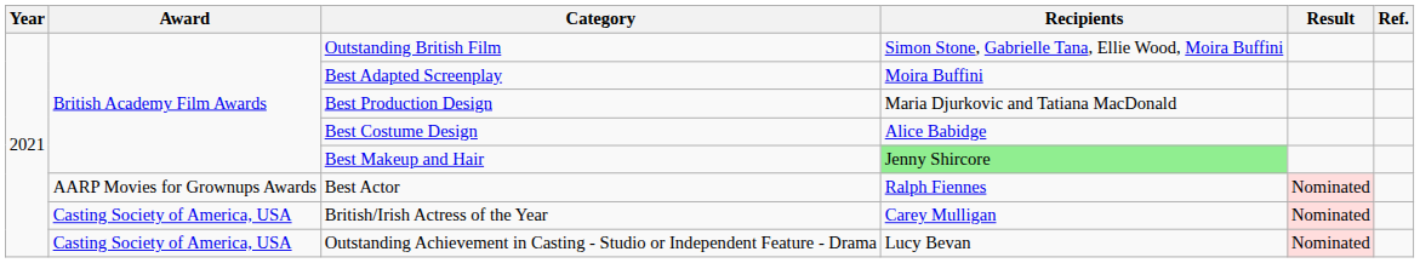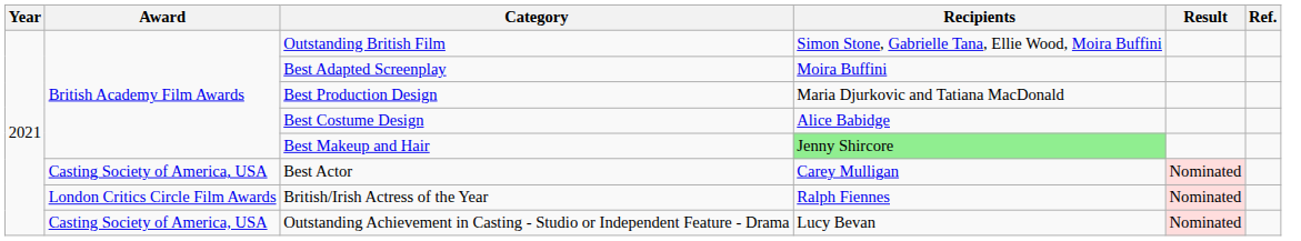Best Actor | Award: AARP Movies for Grownups Awards -> Casting Society of America, USA
Best Actor | Recipients: Ralph Fiennes -> Carey Mulligan
British/Irish Actress of the Year | Award: Casting Society of America, USA -> London Critics Circle Film Awards
British/Irish Actress of the Year | Recipients: Carey Mulligan -> Ralph Fiennes
